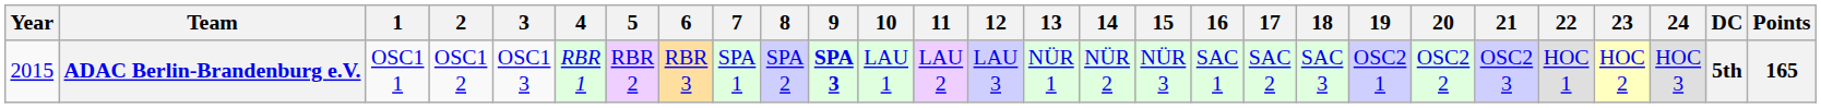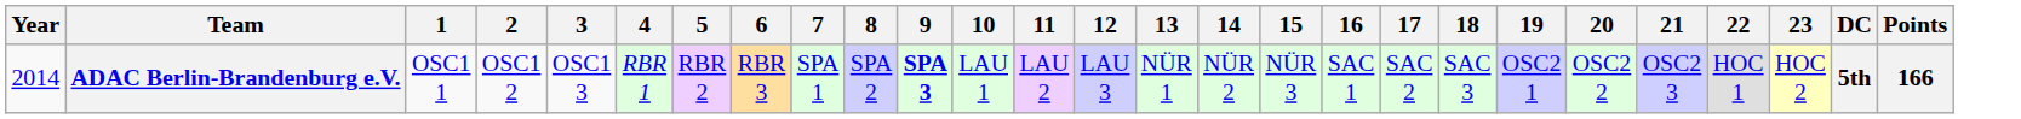- column: 24 | HOC 3
ADAC Berlin-Brandenburg e.V. | Year: 2015 -> 2014
ADAC Berlin-Brandenburg e.V. | Points: 165 -> 166
